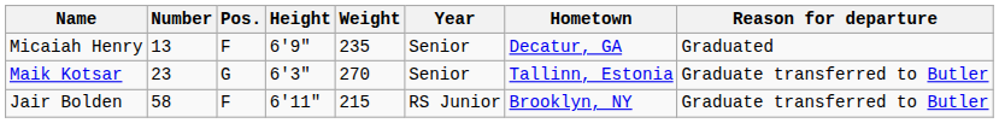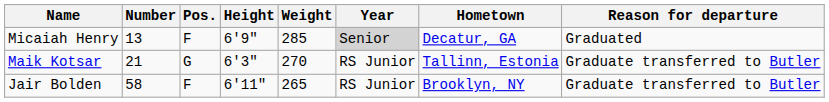Micaiah Henry | Weight: 235 -> 285
Micaiah Henry | Year: no background -> lightgrey background
Maik Kotsar | Number: 23 -> 21
Maik Kotsar | Year: Senior -> RS Junior
Jair Bolden | Weight: 215 -> 265
